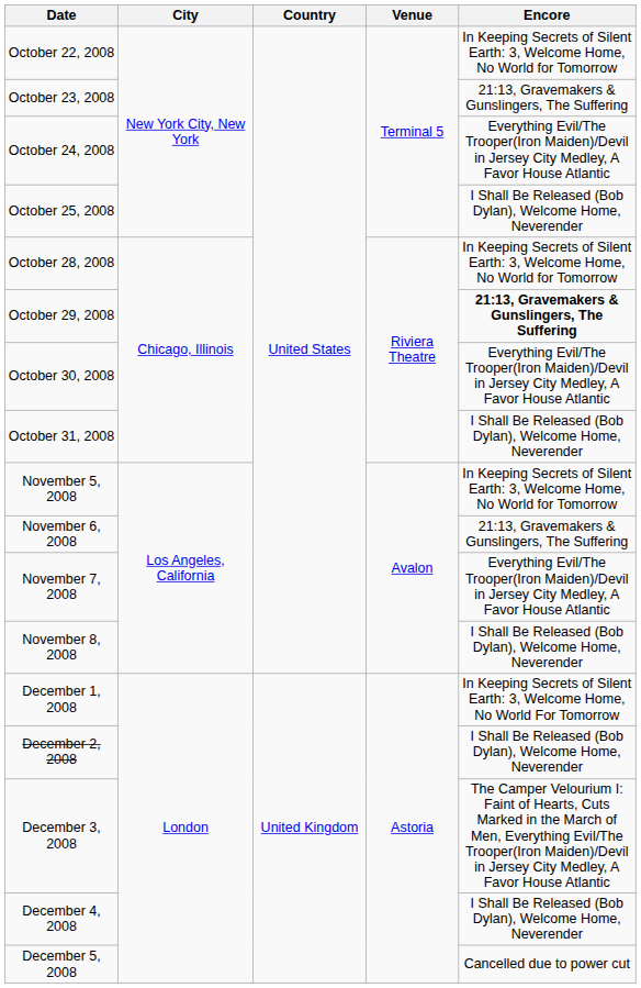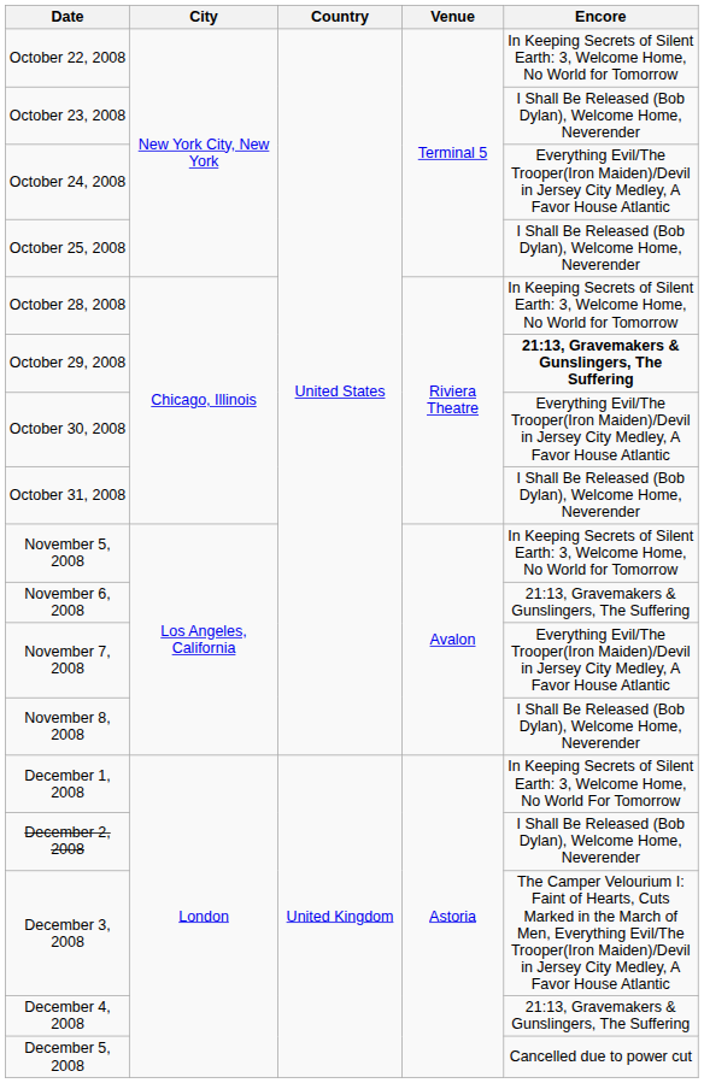October 23, 2008 | Encore: 21:13, Gravemakers & Gunslingers, The Suffering -> I Shall Be Released (Bob Dylan), Welcome Home, Neverender
December 4, 2008 | Encore: I Shall Be Released (Bob Dylan), Welcome Home, Neverender -> 21:13, Gravemakers & Gunslingers, The Suffering
